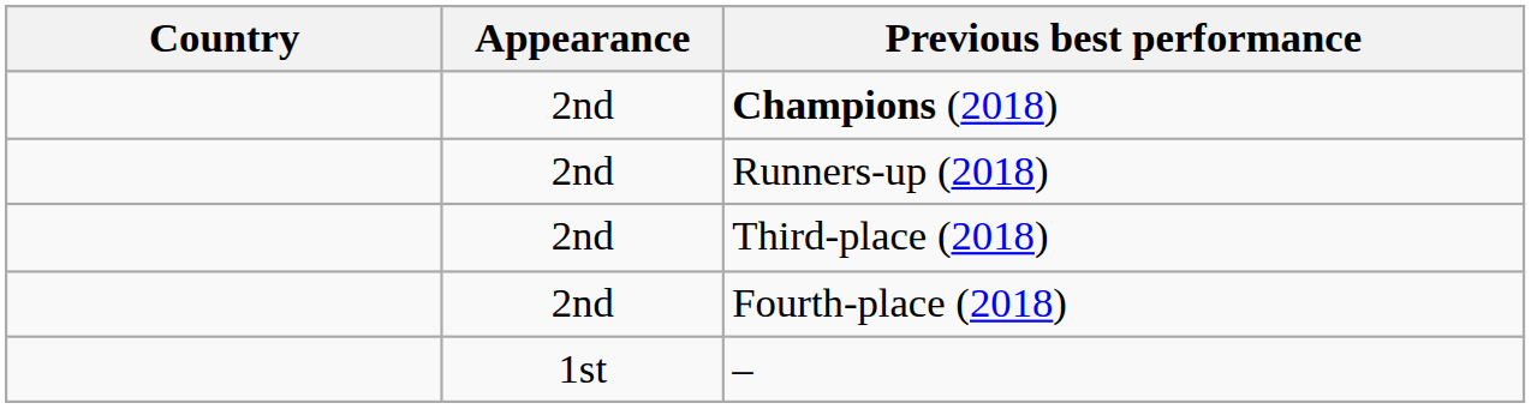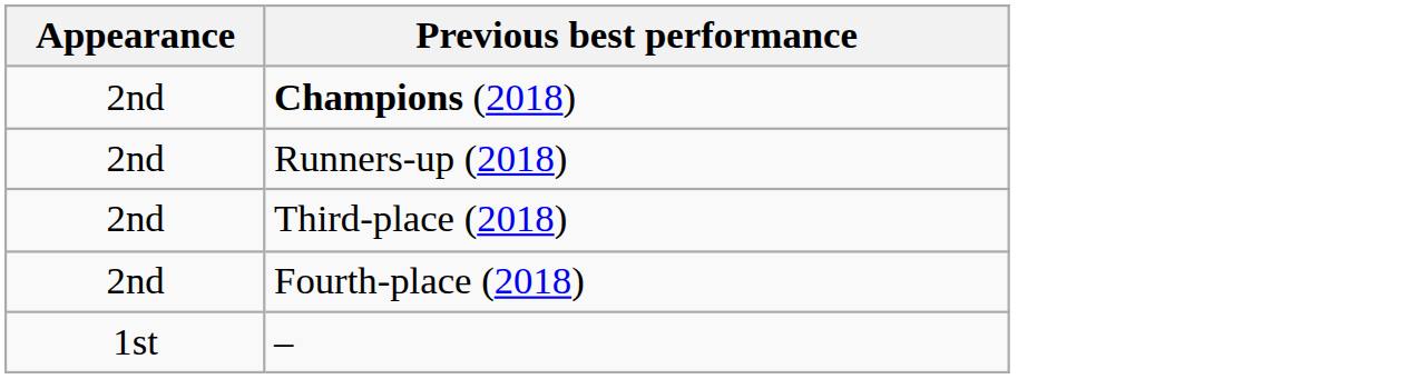- column: Country
